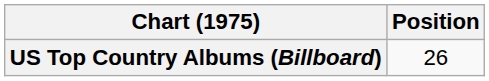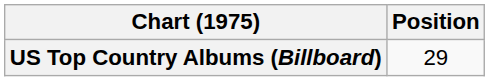US Top Country Albums (Billboard) | Position: 26 -> 29
